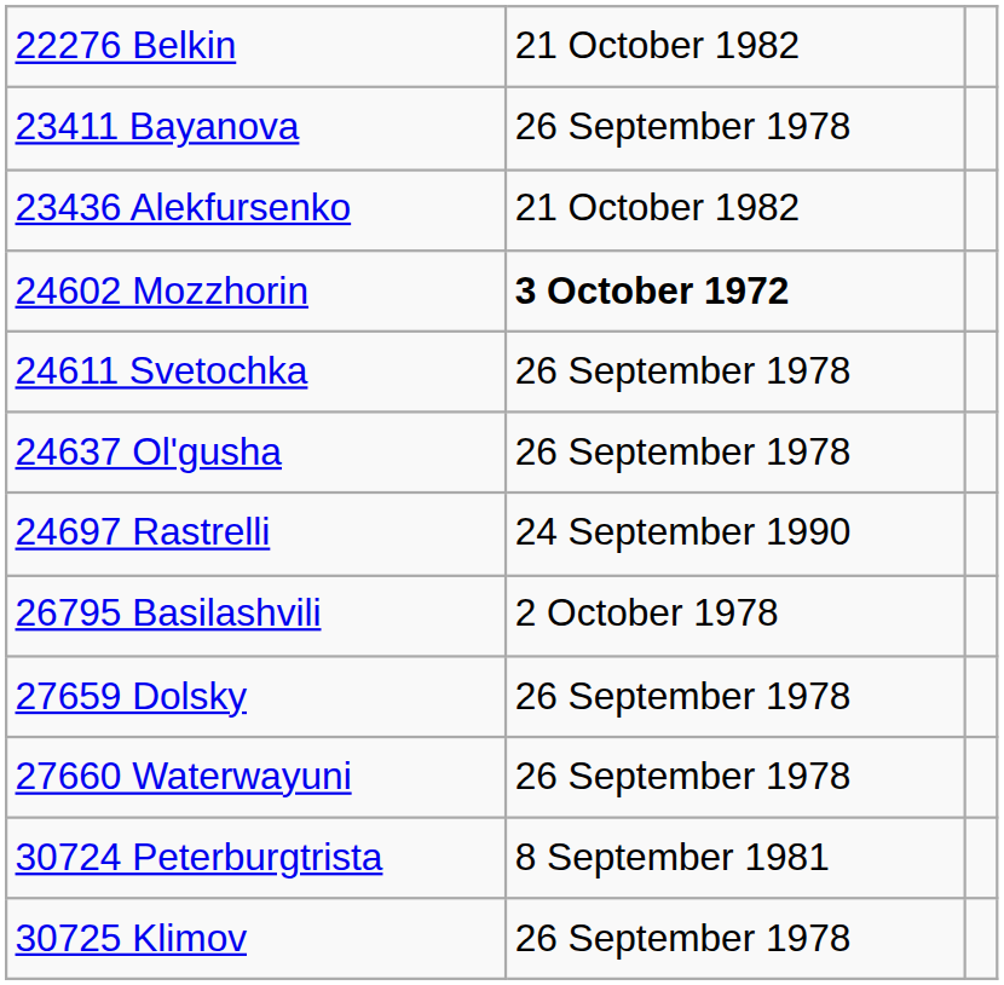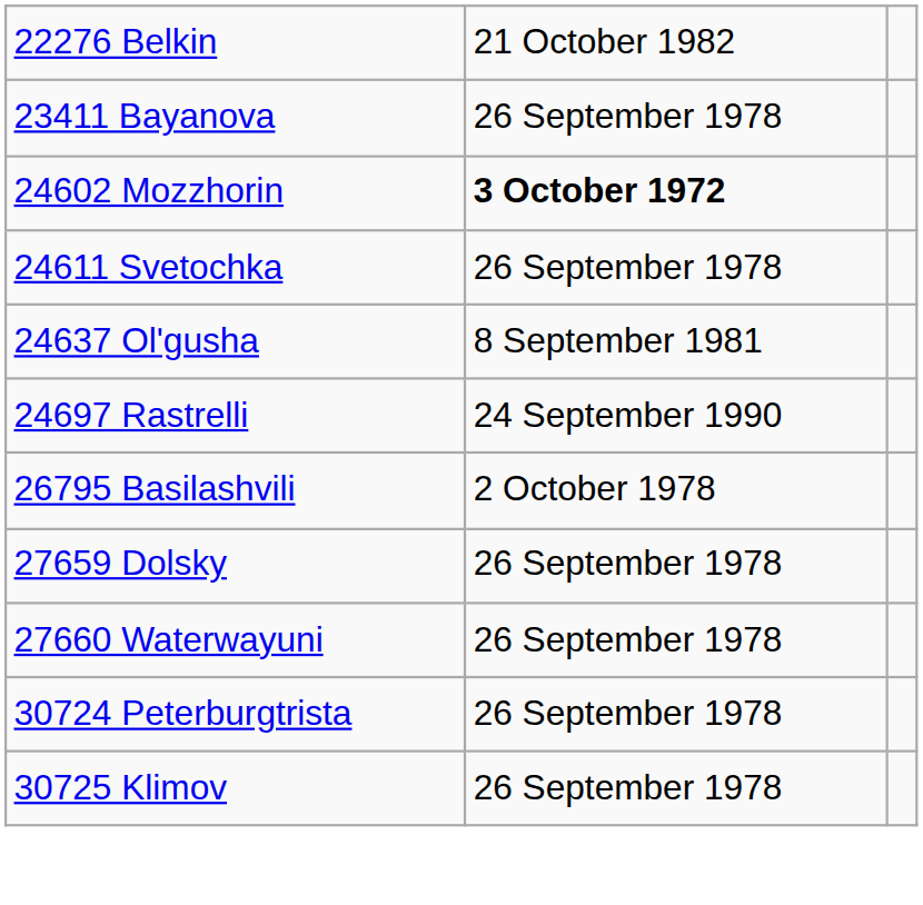- row: 23436 Alekfursenko | 21 October 1982
24637 Olʹgusha | column 2: 26 September 1978 -> 8 September 1981
30724 Peterburgtrista | column 2: 8 September 1981 -> 26 September 1978
